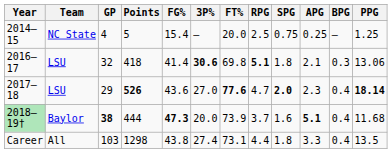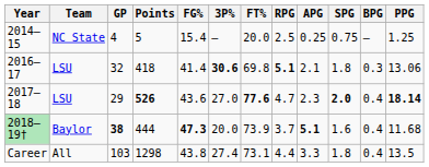columns swapped: APG <-> SPG
